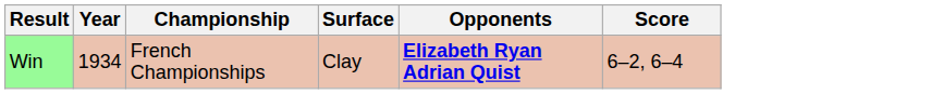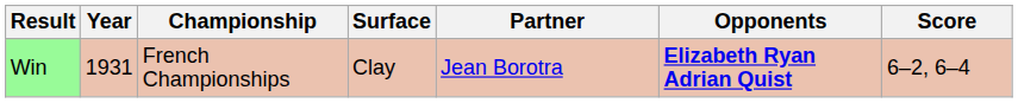+ column: Partner | Jean Borotra
Win | Year: 1934 -> 1931
